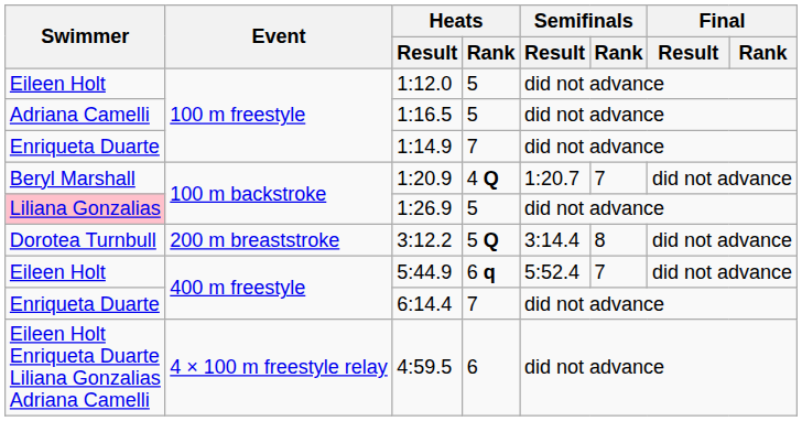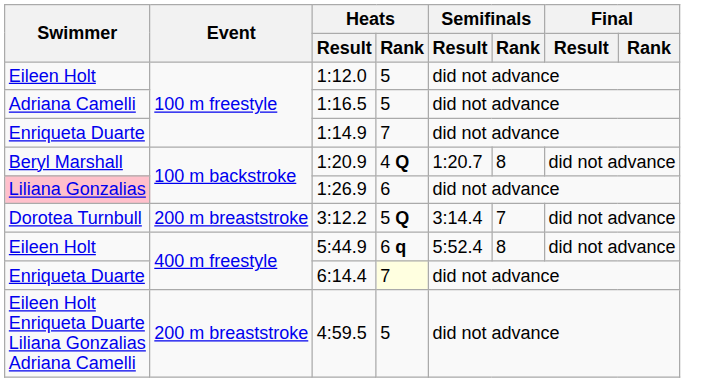1:20.9 | Semifinals / Rank: 7 -> 8
1:26.9 | Heats / Rank: 5 -> 6
3:12.2 | Semifinals / Rank: 8 -> 7
5:44.9 | Semifinals / Rank: 7 -> 8
6:14.4 | Heats / Rank: no background -> lightyellow background
4:59.5 | Event: 4 × 100 m freestyle relay -> 200 m breaststroke
4:59.5 | Heats / Rank: 6 -> 5
